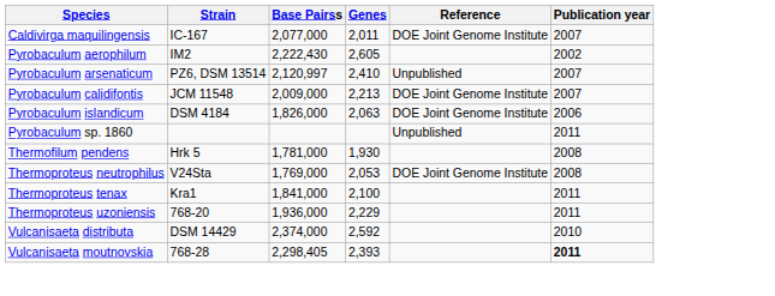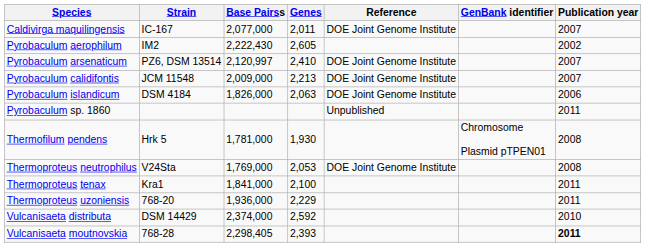+ column: GenBank identifier | Chromosome Plasmid pTPEN01
Pyrobaculum arsenaticum | Reference: Unpublished -> DOE Joint Genome Institute
